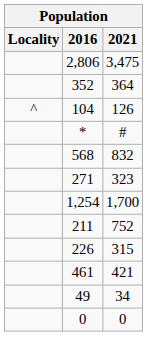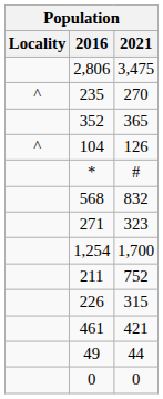+ row: ^ | 235 | 270
352 | 2021: 364 -> 365
49 | 2021: 34 -> 44
